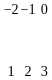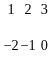rows swapped: −2 <-> 1
